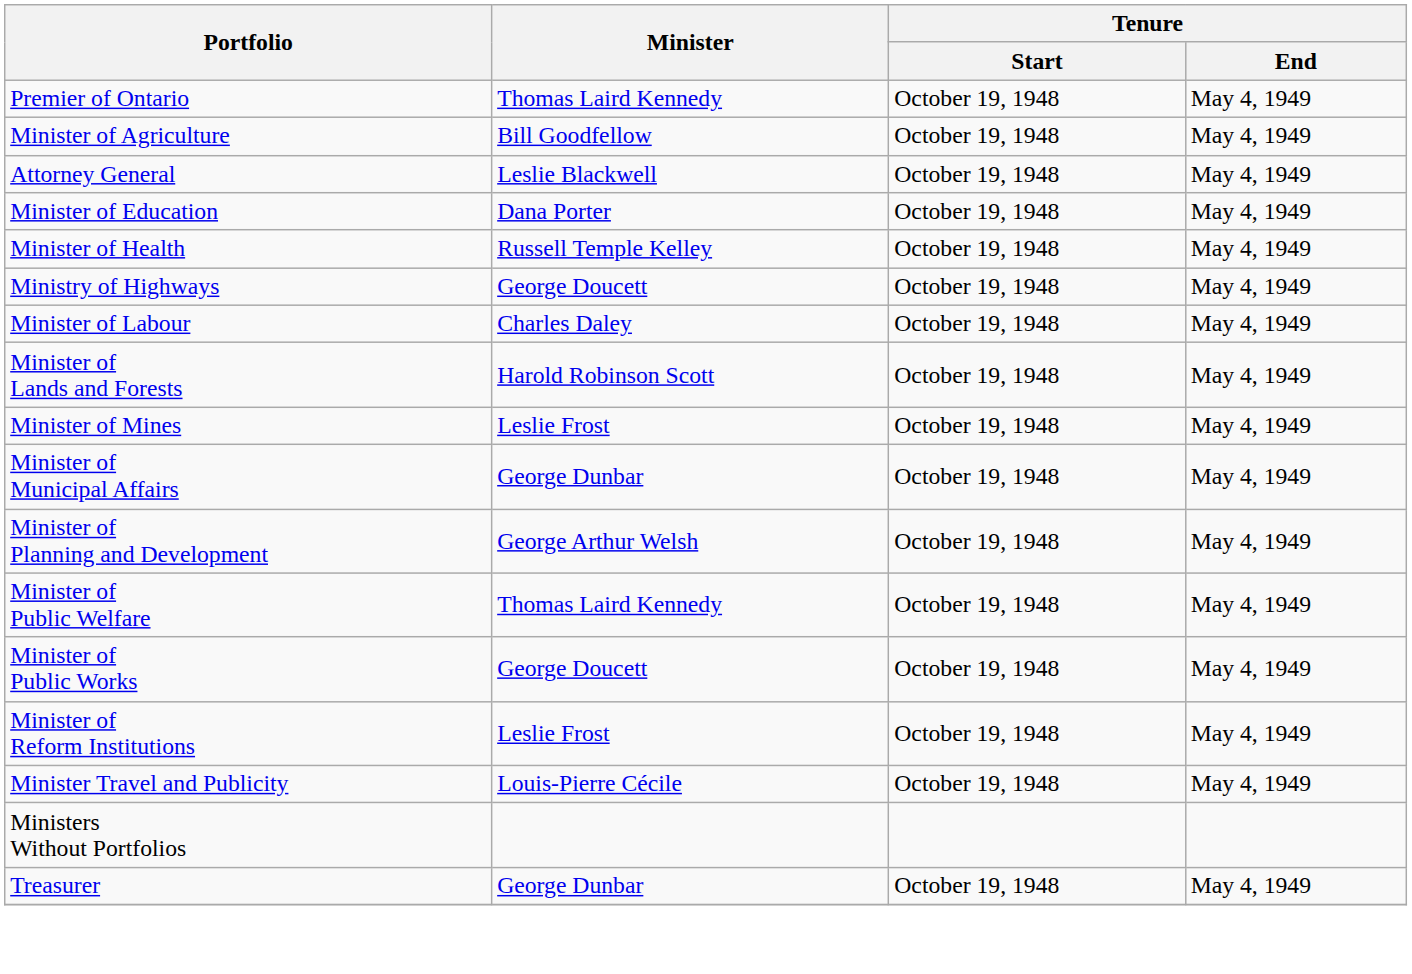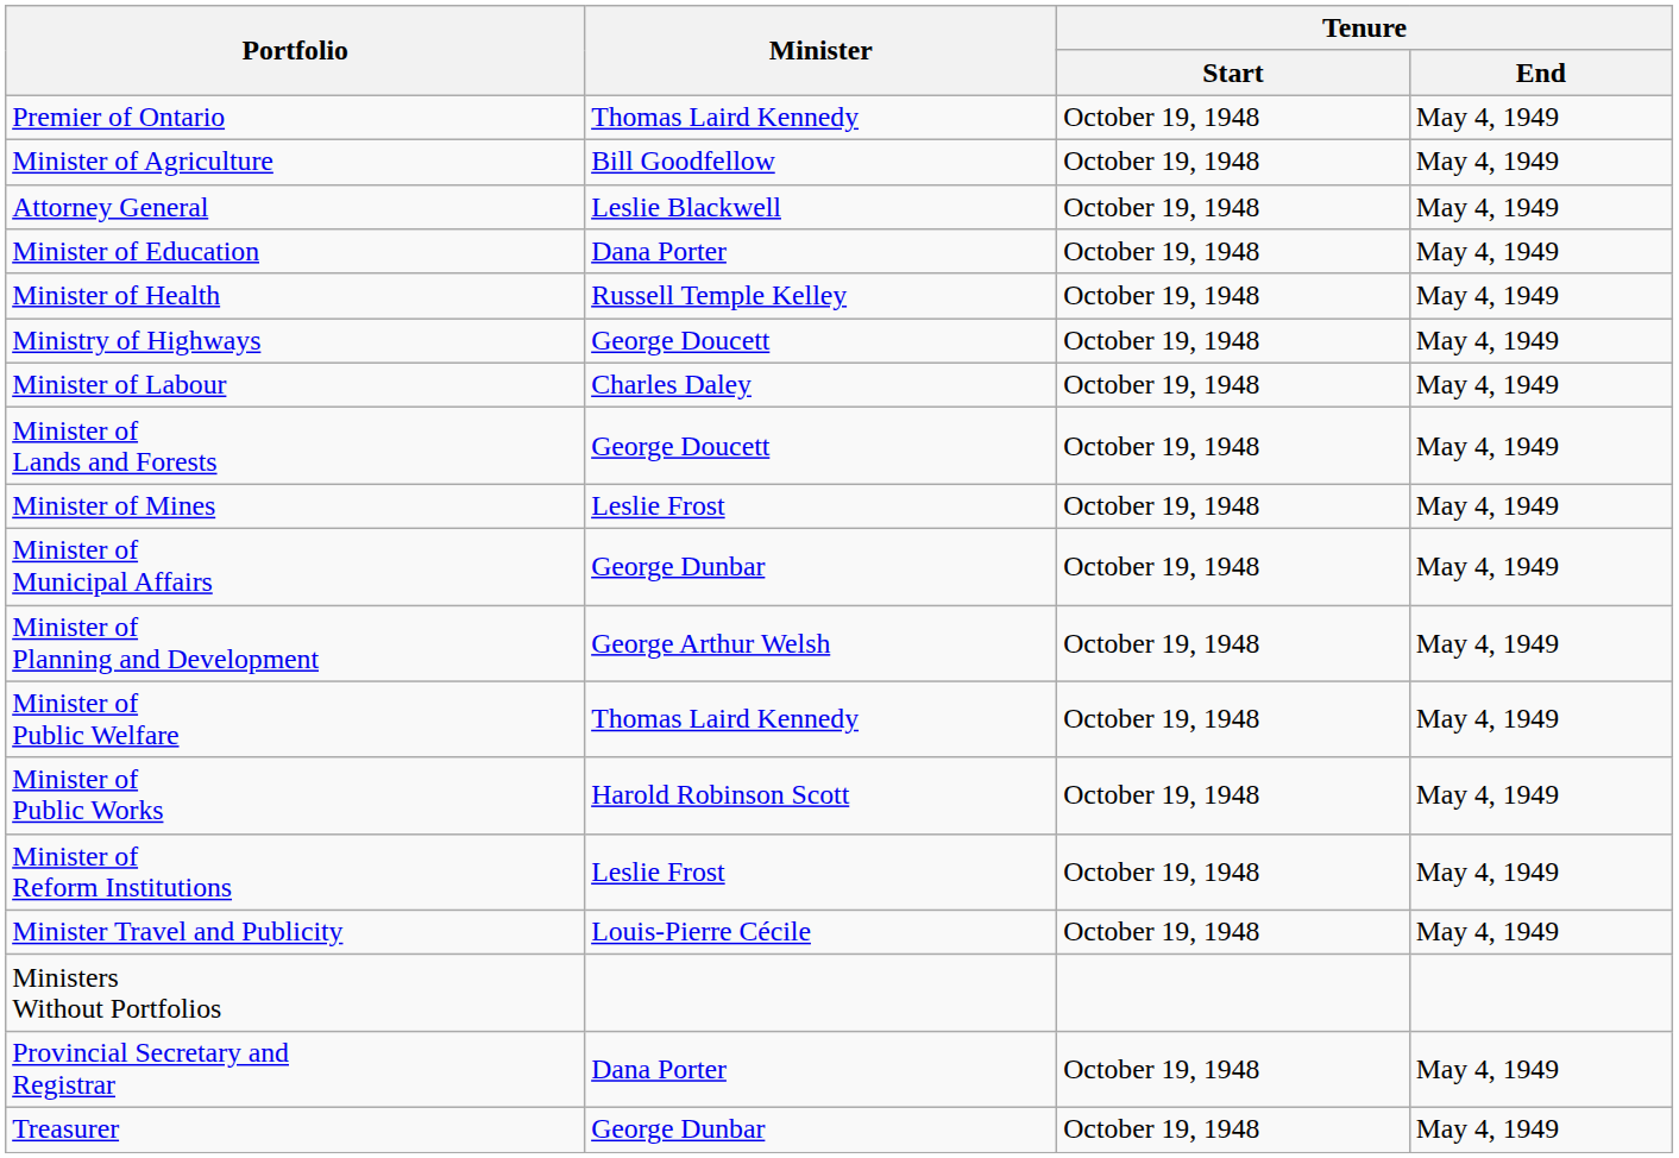Minister of Lands and Forests | Minister: Harold Robinson Scott -> George Doucett
Minister of Public Works | Minister: George Doucett -> Harold Robinson Scott
+ row: Provincial Secretary and Registrar | Dana Porter | October 19, 1948 | May 4, 1949
